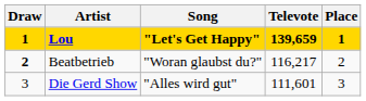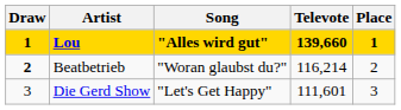Lou | Song: "Let's Get Happy" -> "Alles wird gut"
Lou | Televote: 139,659 -> 139,660
Beatbetrieb | Televote: 116,217 -> 116,214
Die Gerd Show | Song: "Alles wird gut" -> "Let's Get Happy"
